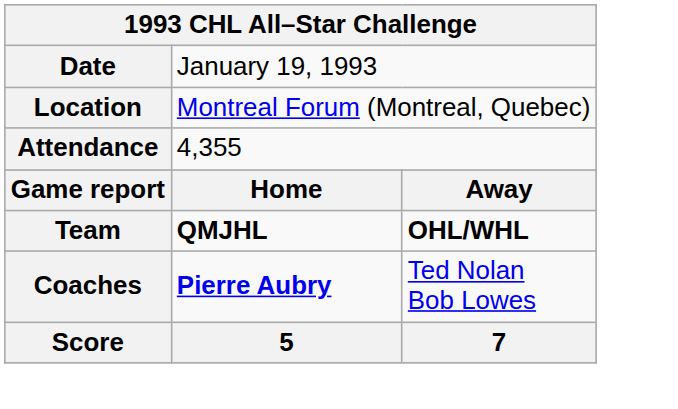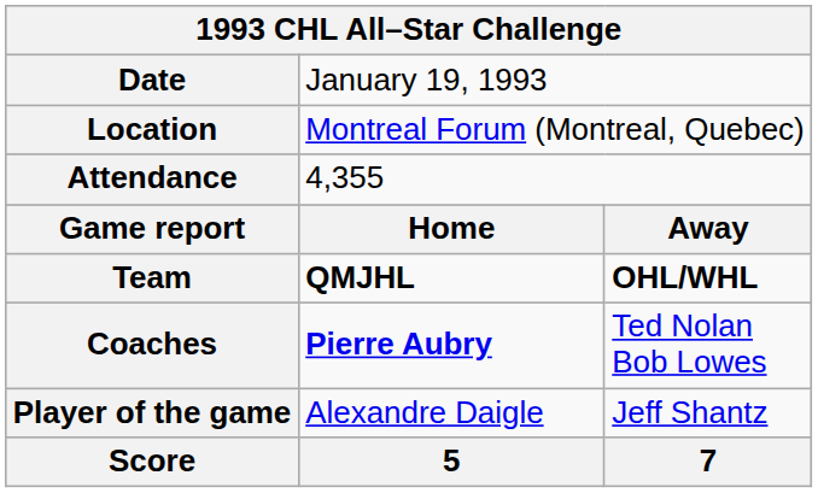+ row: Player of the game | Alexandre Daigle | Jeff Shantz
